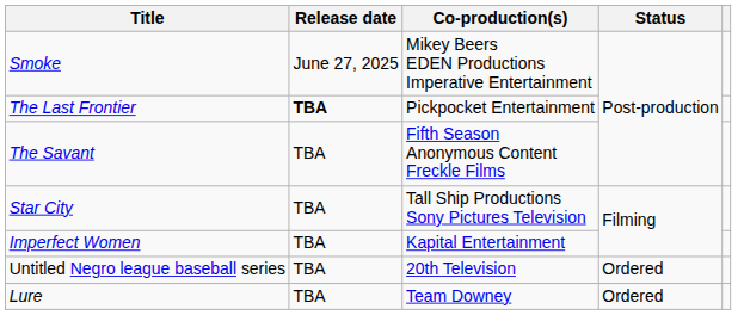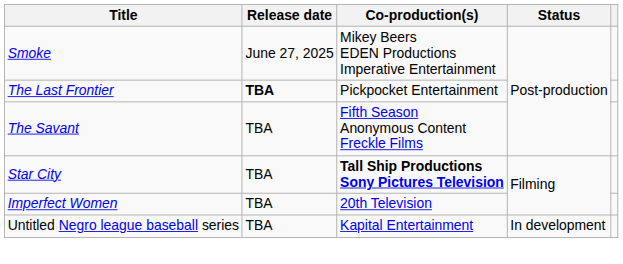Star City | Co-production(s): normal -> bold
Imperfect Women | Co-production(s): Kapital Entertainment -> 20th Television
Untitled Negro league baseball series | Co-production(s): 20th Television -> Kapital Entertainment
Untitled Negro league baseball series | Status: Ordered -> In development
- row: Lure | TBA | Team Downey | Ordered
